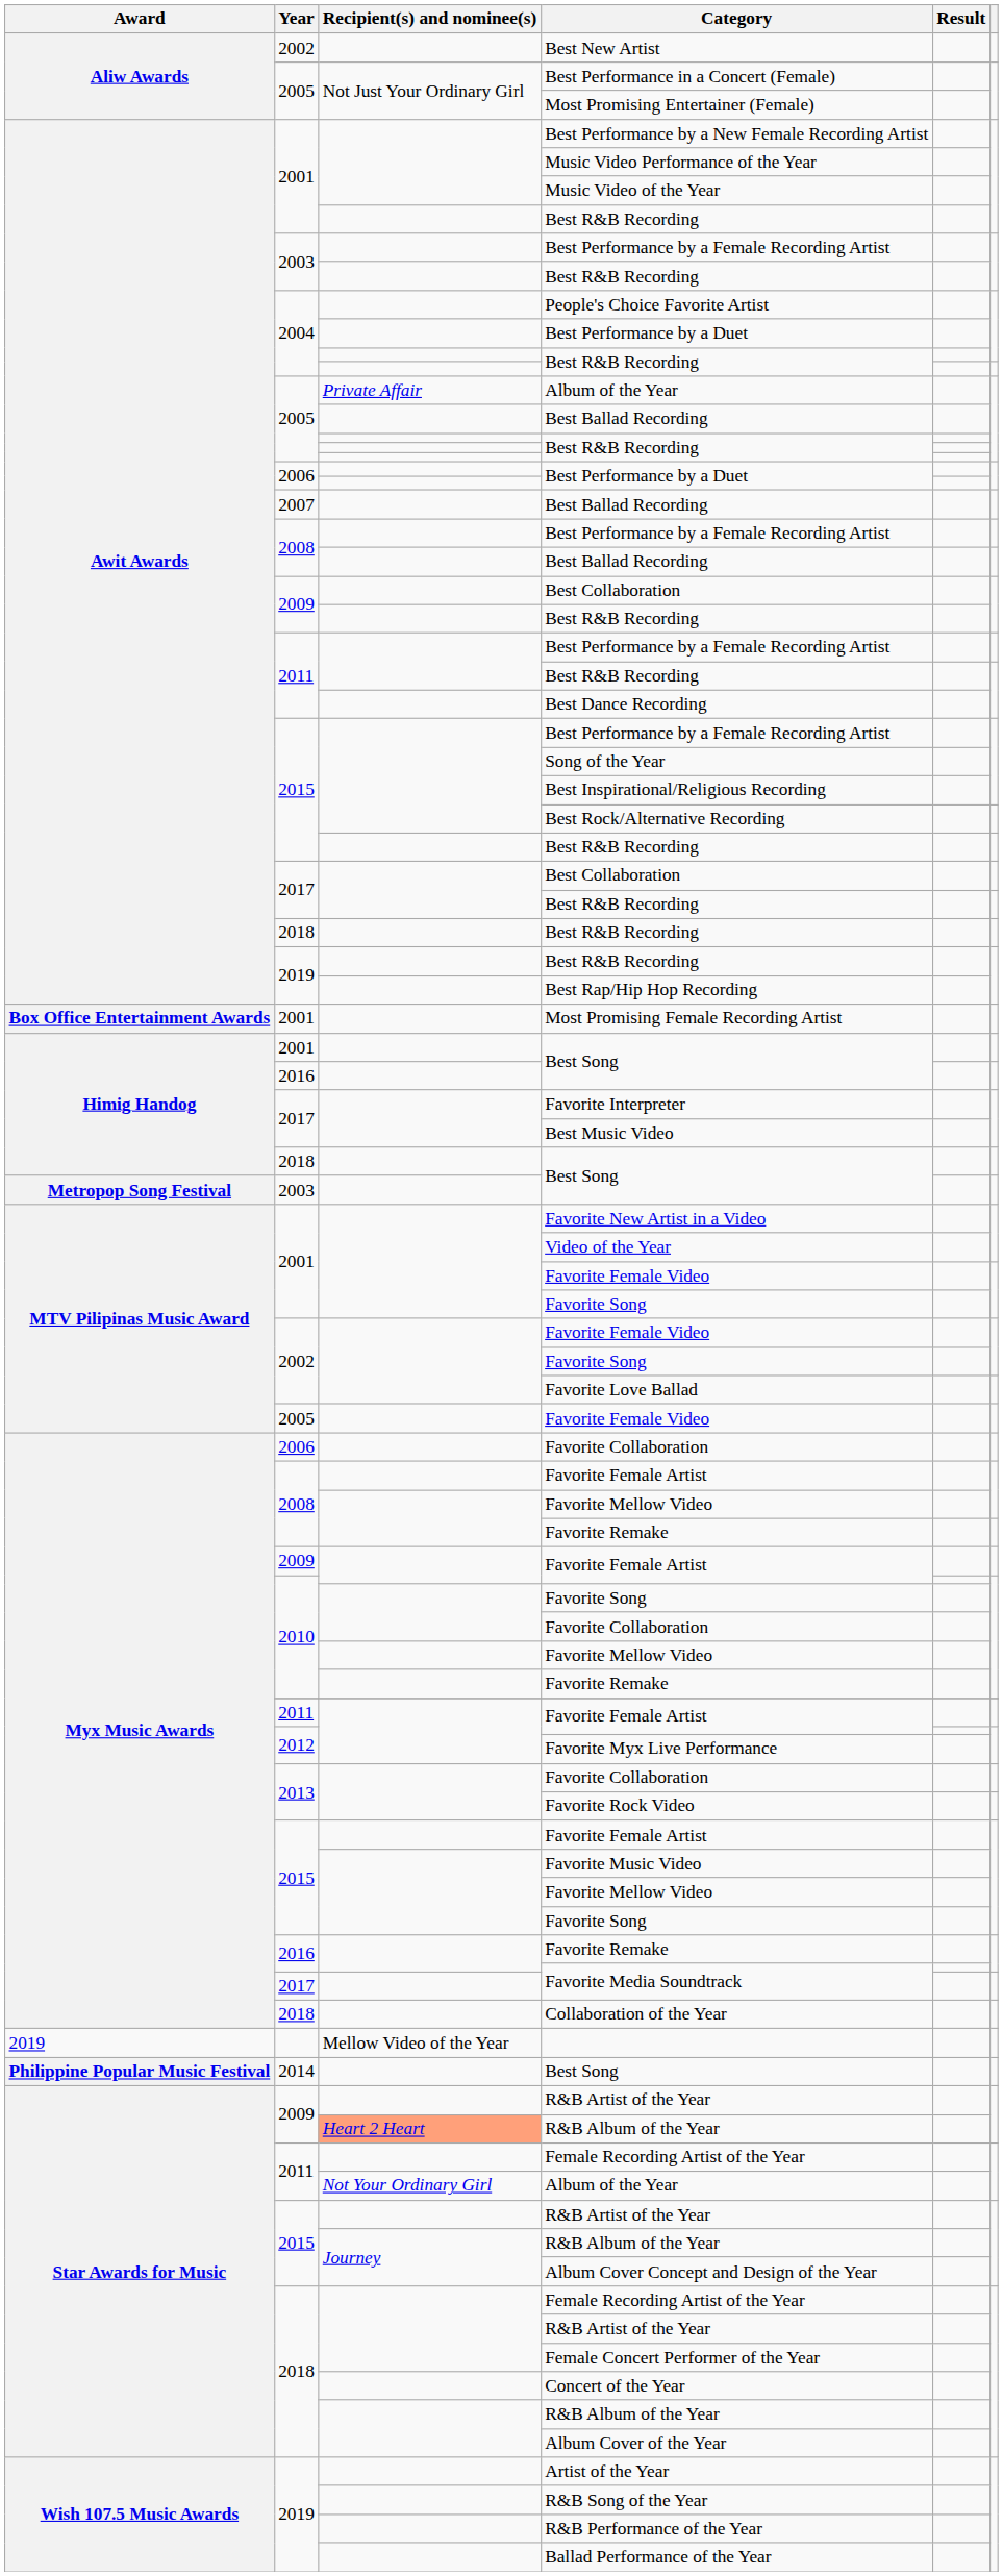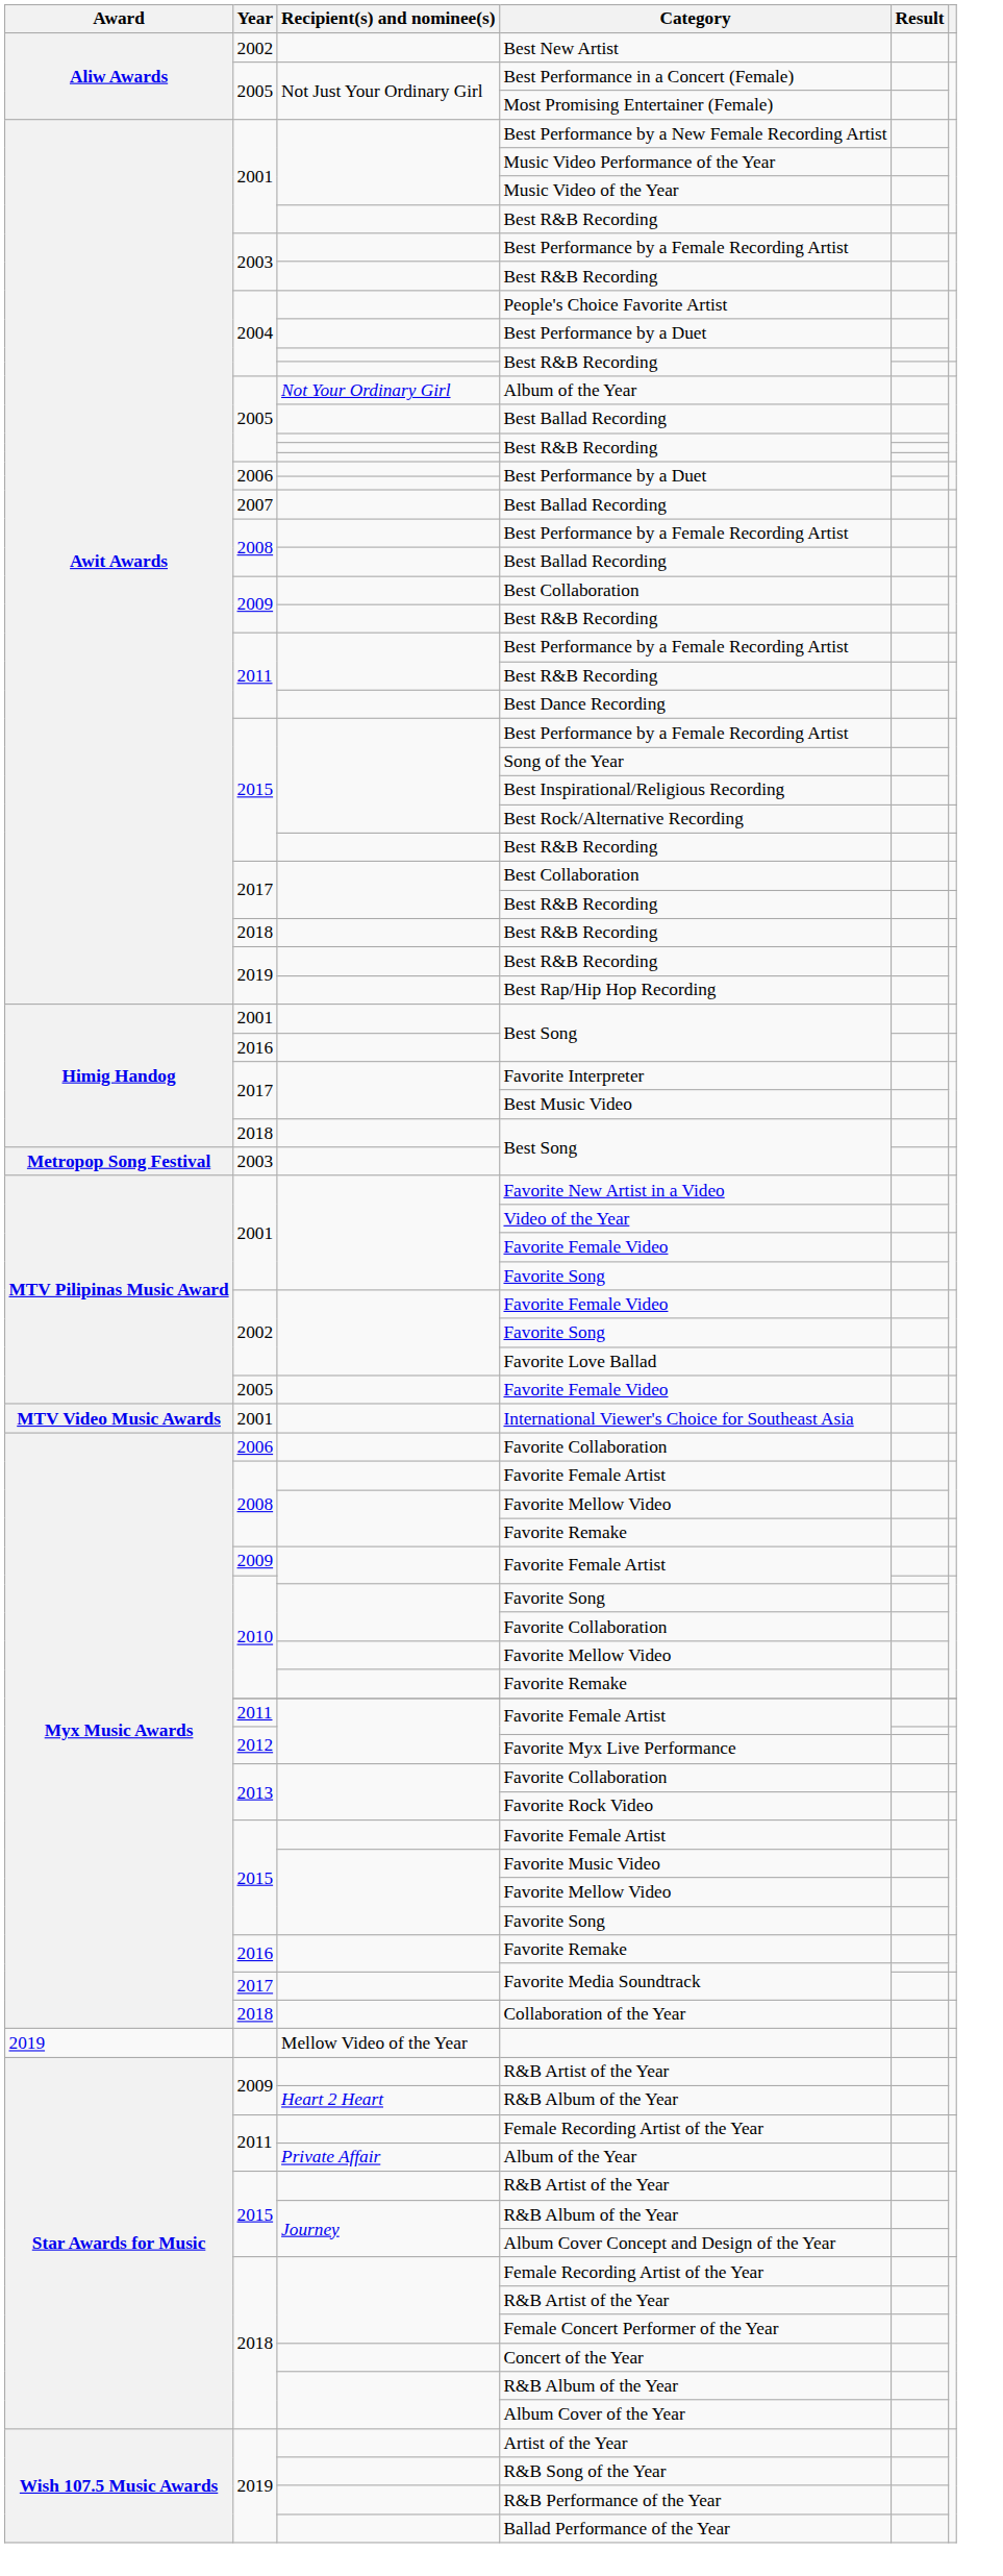2005 / Album of the Year | Recipient(s) and nominee(s): Private Affair -> Not Your Ordinary Girl
- row: Box Office Entertainment Awards | 2001 | Most Promising Female Recording Artist
+ row: MTV Video Music Awards | 2001 | International Viewer's Choice for Southeast Asia
- row: Philippine Popular Music Festival | 2014 | Best Song
2009 / R&B Album of the Year | Recipient(s) and nominee(s): lightsalmon background -> no background
2011 / Album of the Year | Recipient(s) and nominee(s): Not Your Ordinary Girl -> Private Affair
